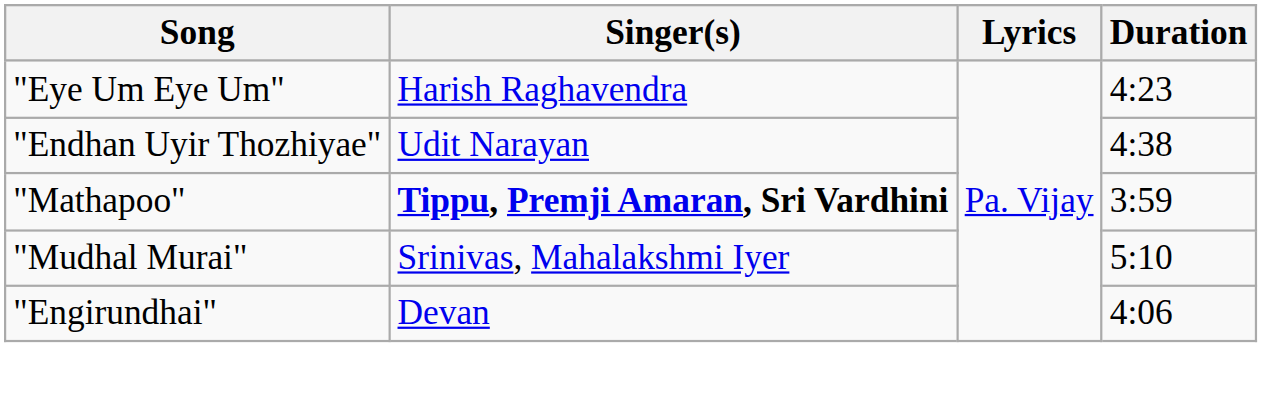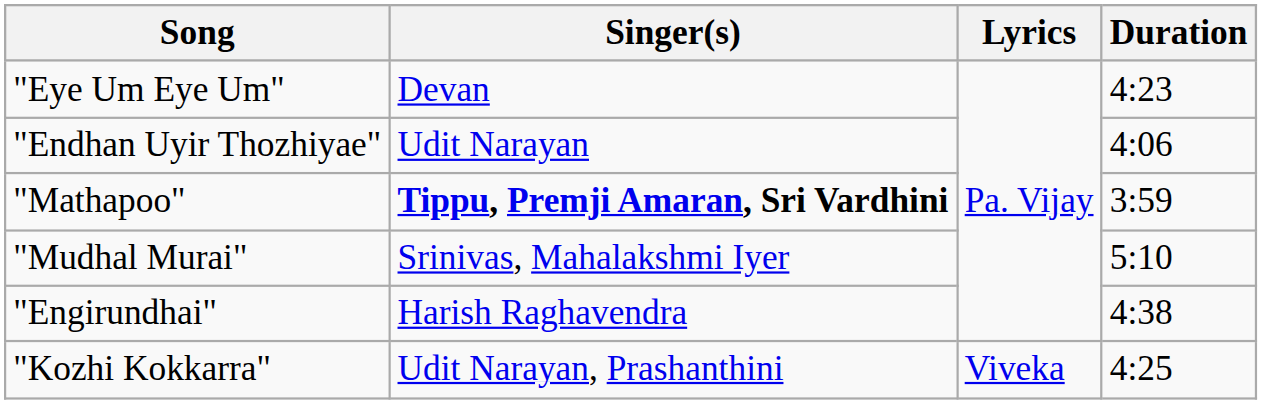"Eye Um Eye Um" | Singer(s): Harish Raghavendra -> Devan
"Endhan Uyir Thozhiyae" | Duration: 4:38 -> 4:06
"Engirundhai" | Singer(s): Devan -> Harish Raghavendra
"Engirundhai" | Duration: 4:06 -> 4:38
+ row: "Kozhi Kokkarra" | Udit Narayan, Prashanthini | Viveka | 4:25
